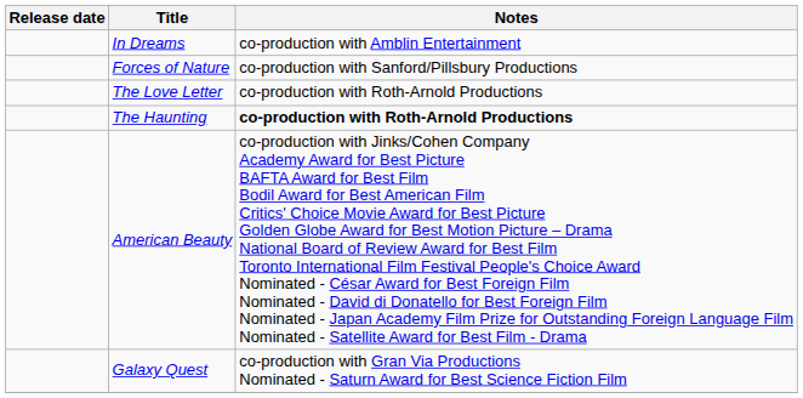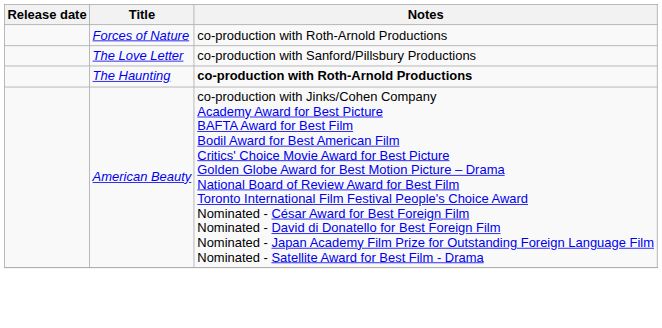- row: In Dreams | co-production with Amblin Entertainment
Forces of Nature | Notes: co-production with Sanford/Pillsbury Productions -> co-production with Roth-Arnold Productions
The Love Letter | Notes: co-production with Roth-Arnold Productions -> co-production with Sanford/Pillsbury Productions
- row: Galaxy Quest | co-production with Gran Via Productions Nominated - Saturn Award for Best Science Fiction Film
